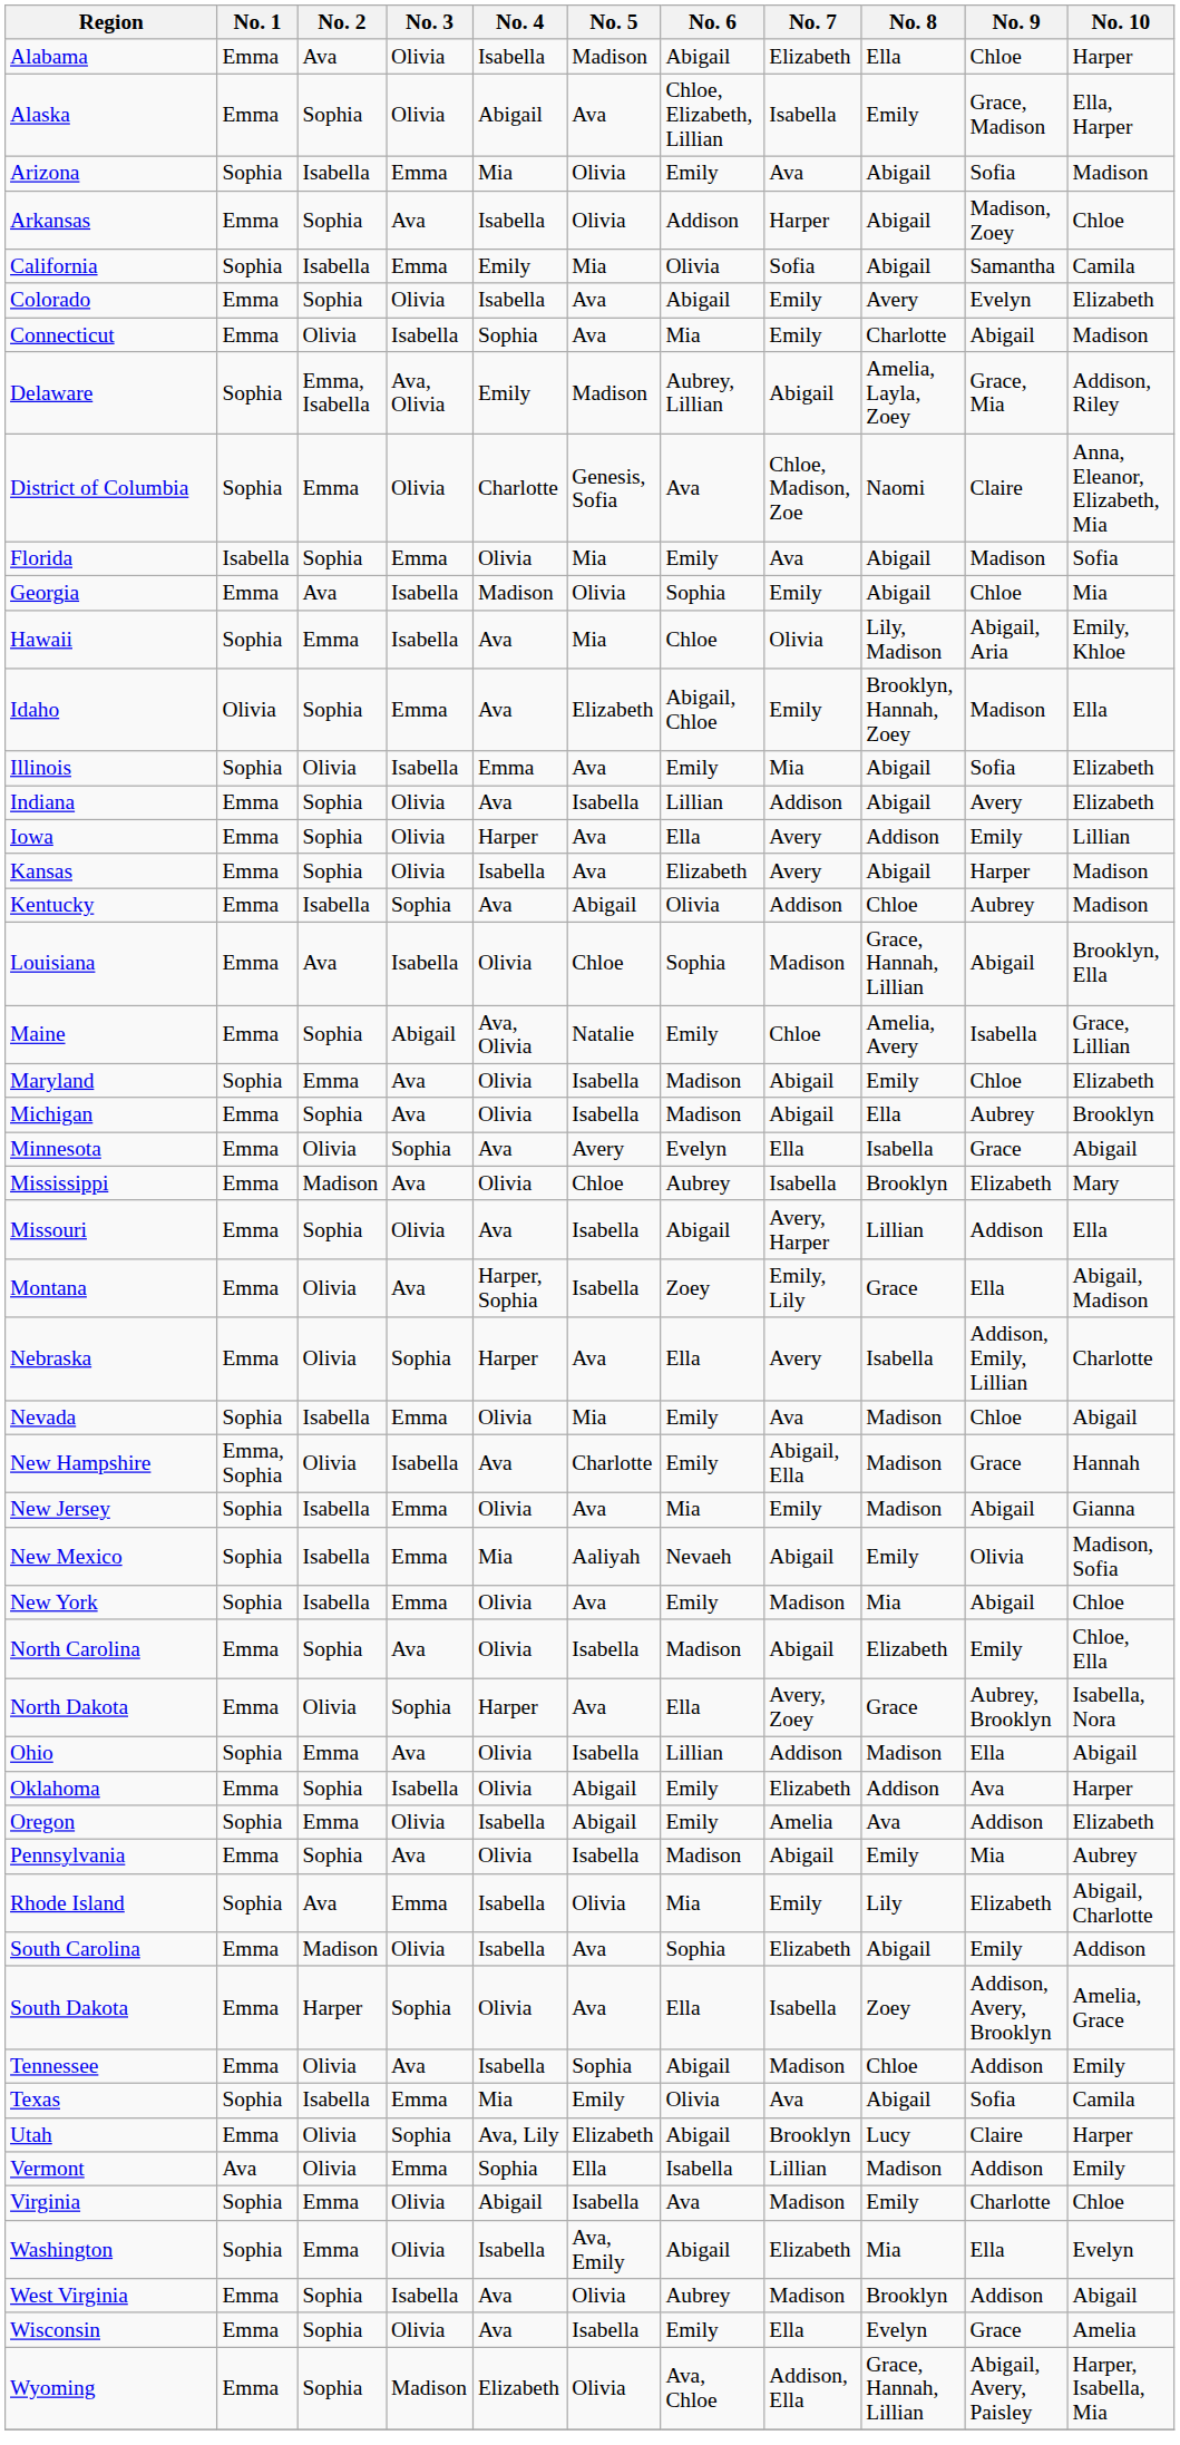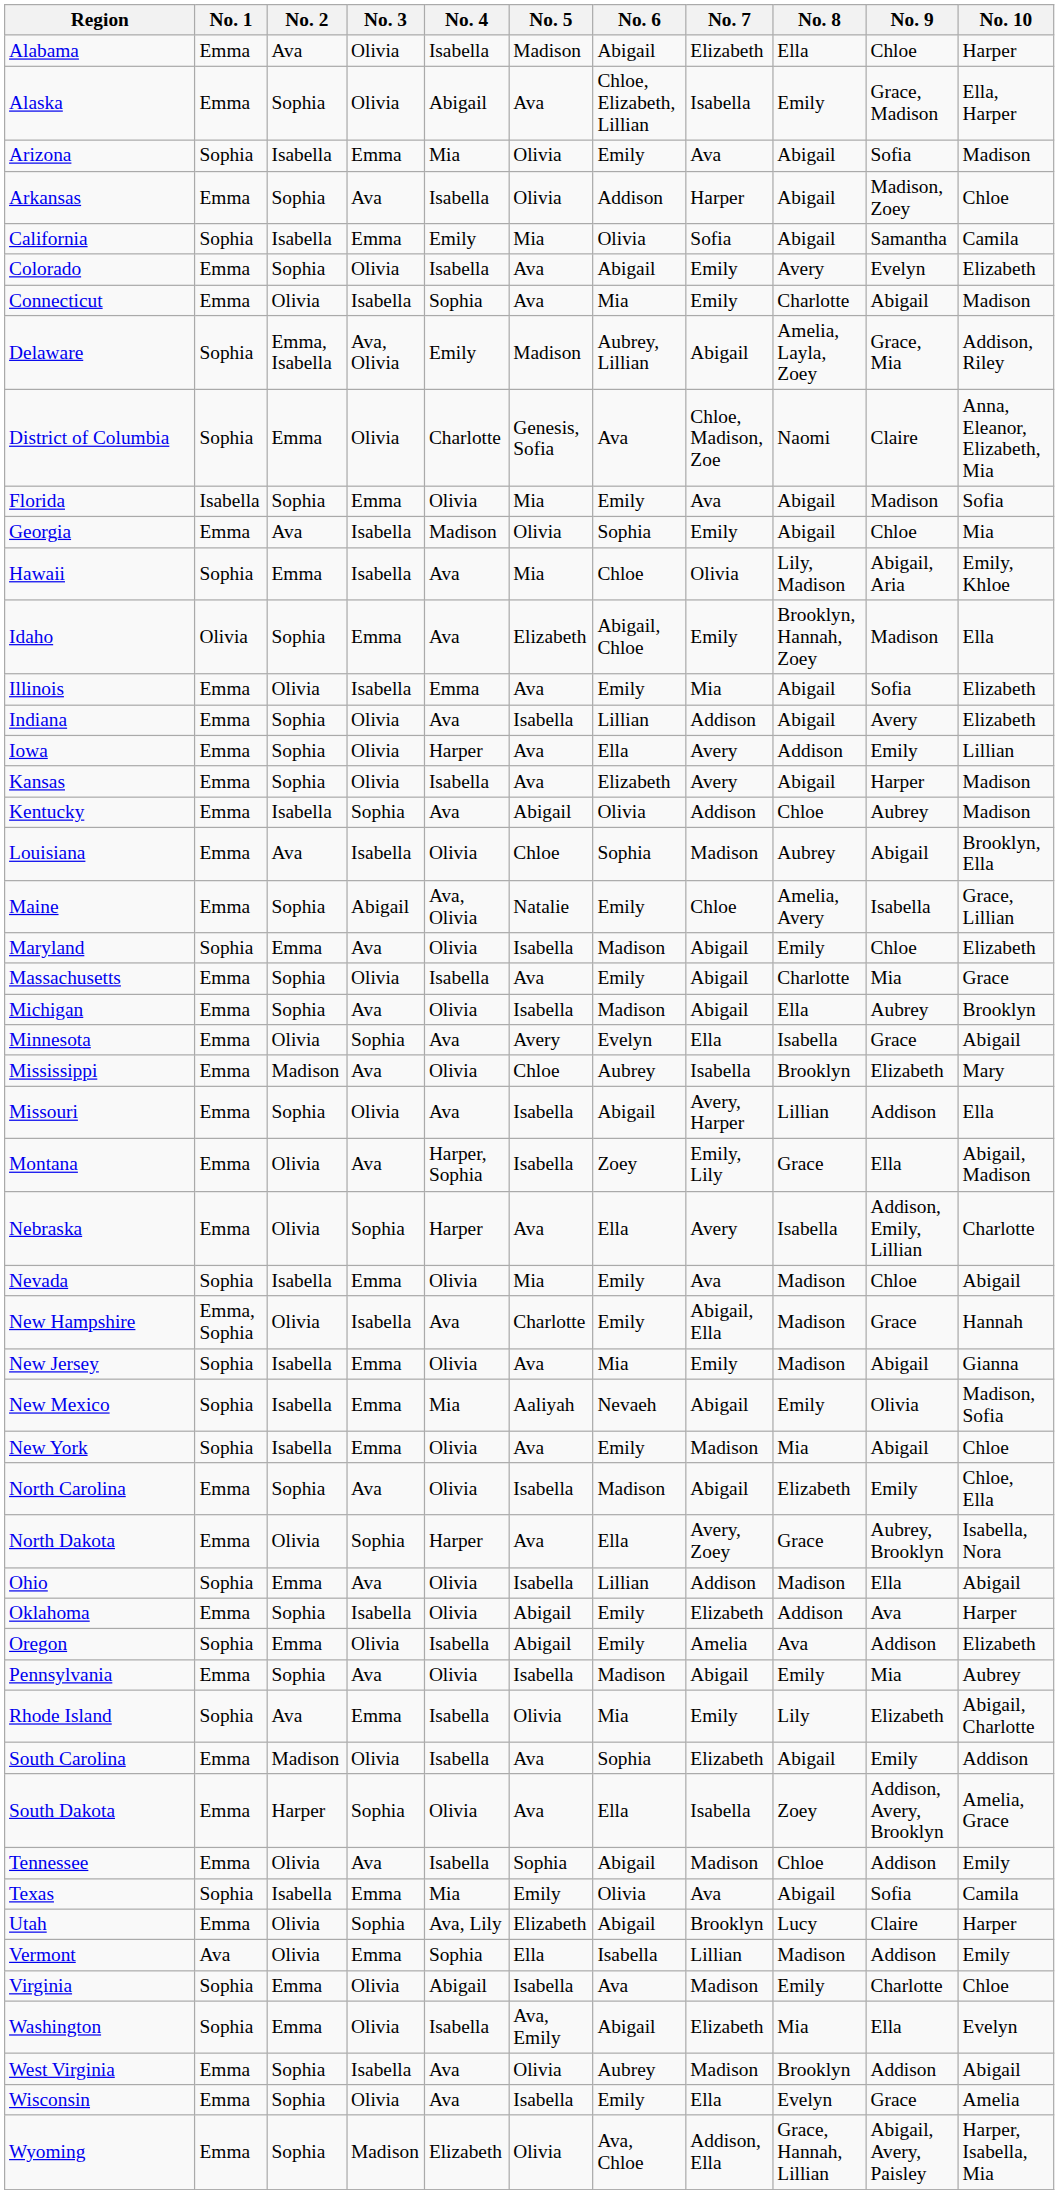Illinois | No. 1: Sophia -> Emma
Louisiana | No. 8: Grace, Hannah, Lillian -> Aubrey
+ row: Massachusetts | Emma | Sophia | Olivia | Isabella | Ava | Emily | Abigail | Charlotte | Mia | Grace
